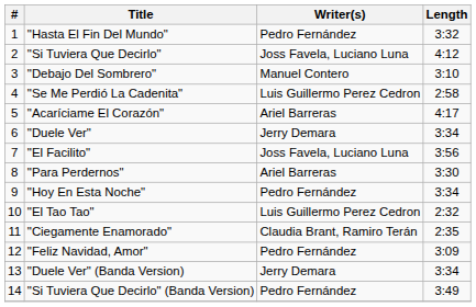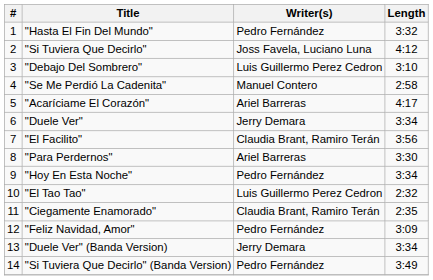"Debajo Del Sombrero" | Writer(s): Manuel Contero -> Luis Guillermo Perez Cedron
"Se Me Perdió La Cadenita" | Writer(s): Luis Guillermo Perez Cedron -> Manuel Contero
"El Facilito" | Writer(s): Joss Favela, Luciano Luna -> Claudia Brant, Ramiro Terán
